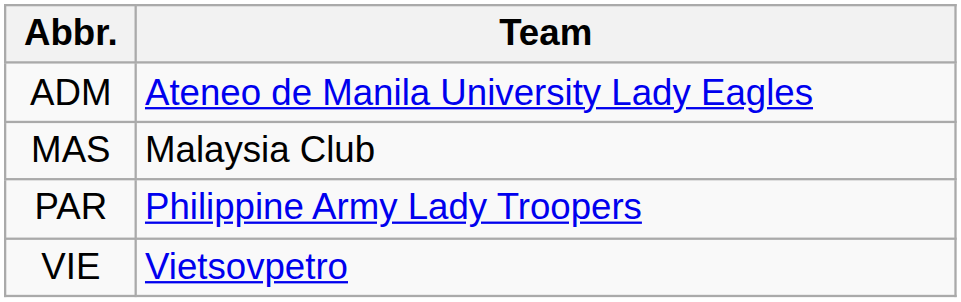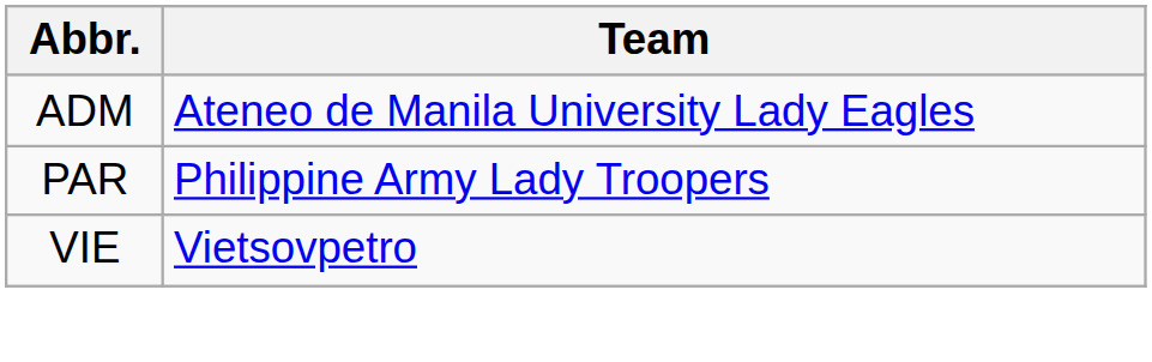- row: MAS | Malaysia Club
